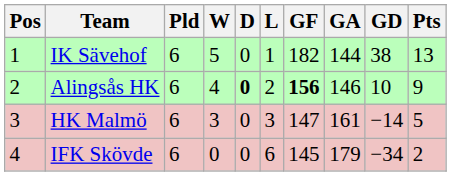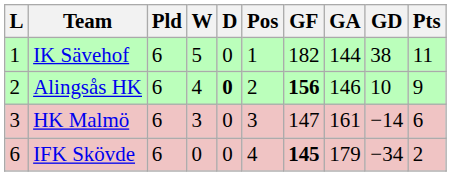columns swapped: Pos <-> L
IK Sävehof | Pts: 13 -> 11
HK Malmö | Pts: 5 -> 6
IFK Skövde | GF: normal -> bold
